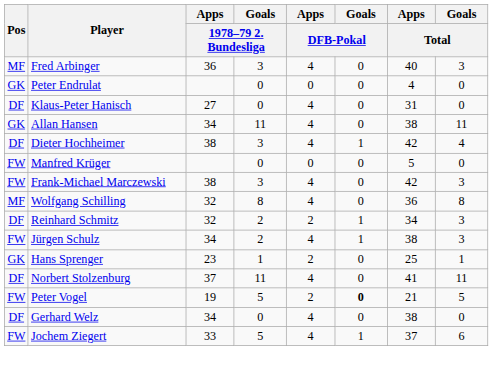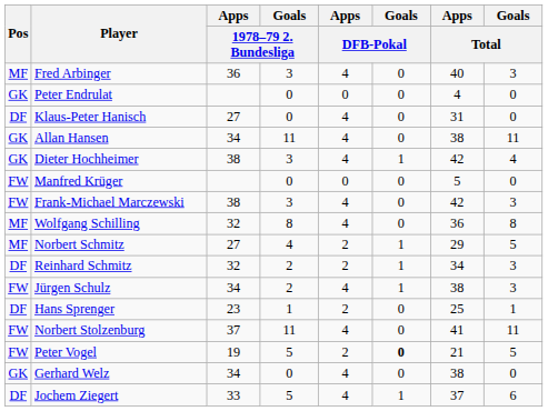Dieter Hochheimer | Pos: DF -> GK
+ row: MF | Norbert Schmitz | 27 | 4 | 2 | 1 | 29 | 5
Hans Sprenger | Pos: GK -> DF
Norbert Stolzenburg | Pos: DF -> FW
Gerhard Welz | Pos: DF -> GK
Jochem Ziegert | Pos: FW -> DF
